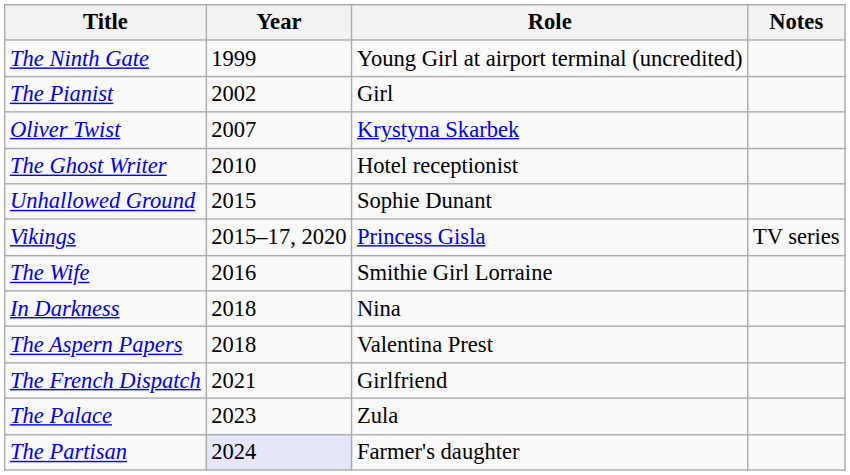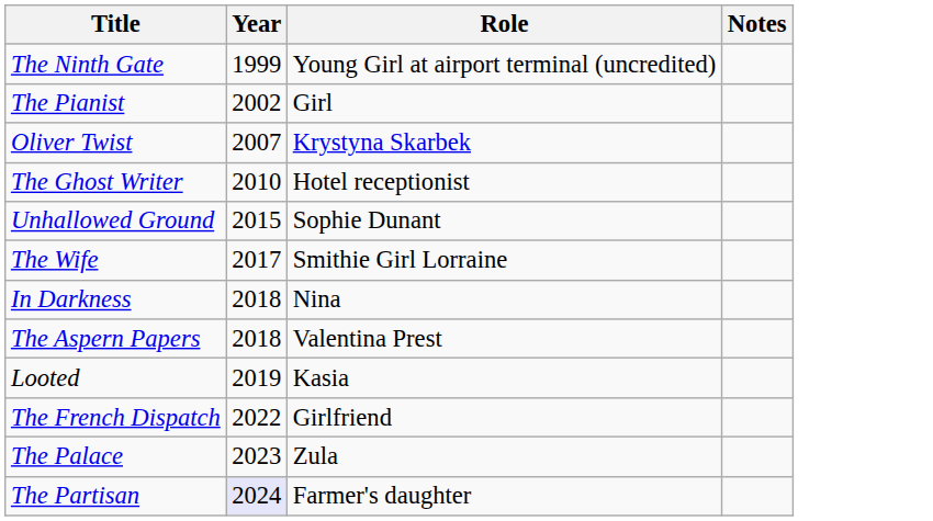- row: Vikings | 2015–17, 2020 | Princess Gisla | TV series
The Wife | Year: 2016 -> 2017
+ row: Looted | 2019 | Kasia
The French Dispatch | Year: 2021 -> 2022
